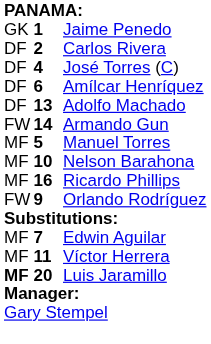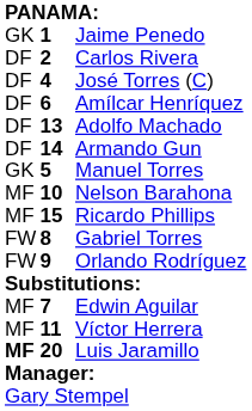Armando Gun | column 1: FW -> DF
Manuel Torres | column 1: MF -> GK
Ricardo Phillips | column 2: 16 -> 15
+ row: FW | 8 | Gabriel Torres
